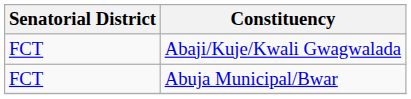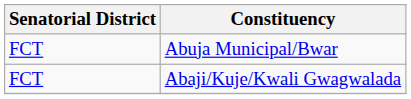rows swapped: Abaji/Kuje/Kwali Gwagwalada <-> Abuja Municipal/Bwar
